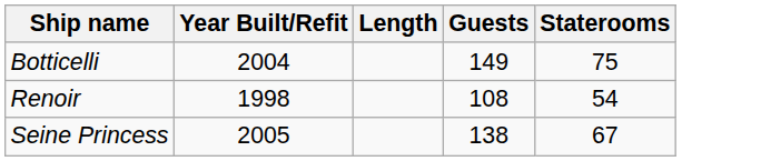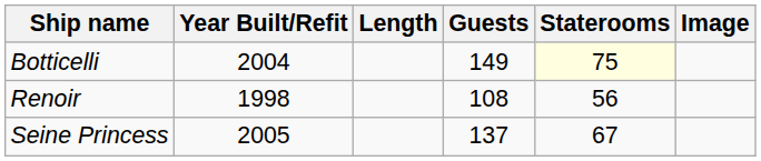+ column: Image
Botticelli | Staterooms: no background -> lightyellow background
Renoir | Staterooms: 54 -> 56
Seine Princess | Guests: 138 -> 137
